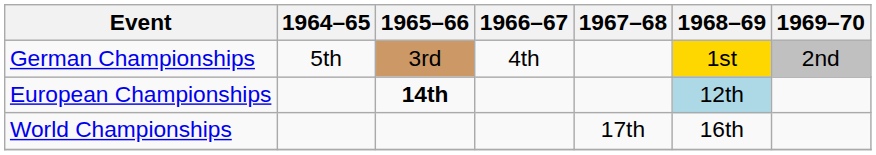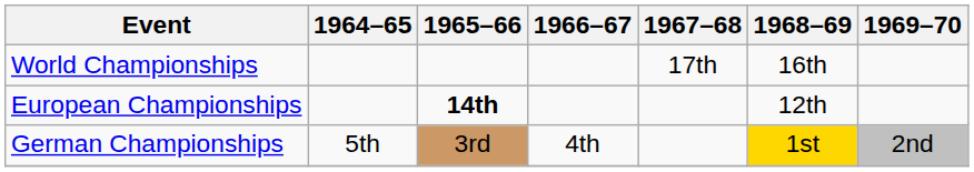rows swapped: World Championships <-> German Championships
European Championships | 1968–69: lightblue background -> no background
